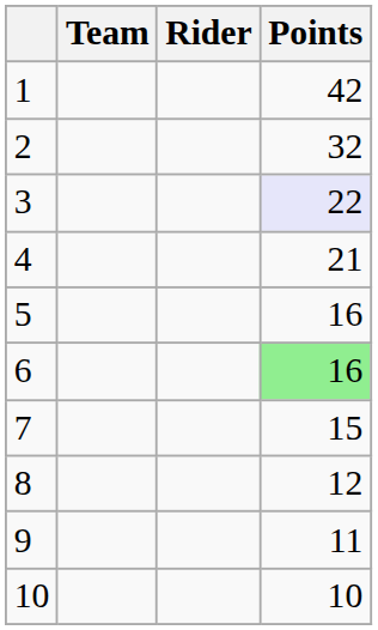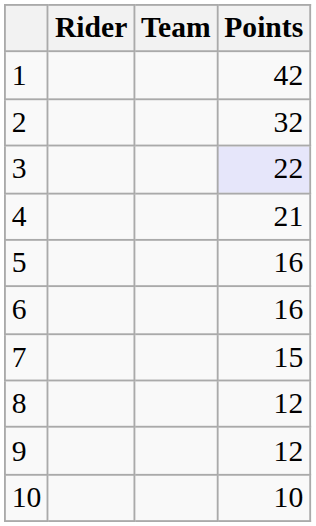columns swapped: Rider <-> Team
6 | Points: lightgreen background -> no background
9 | Points: 11 -> 12
